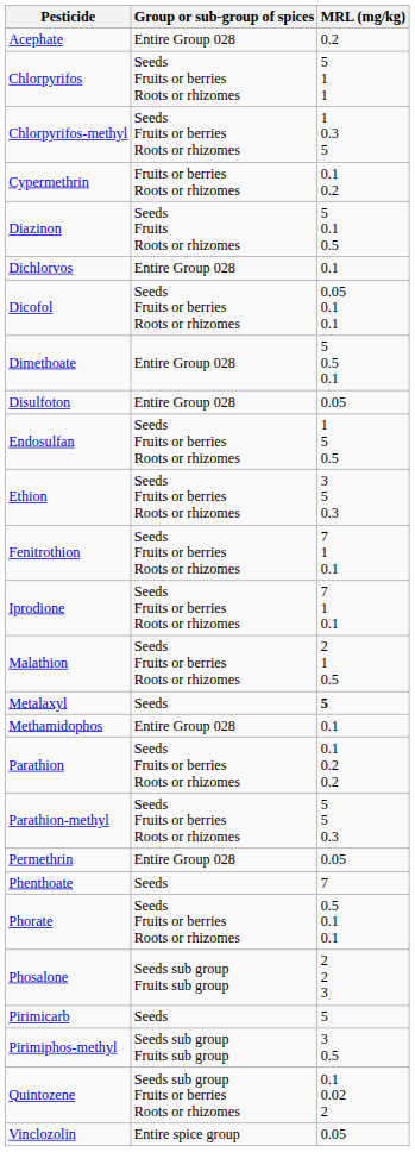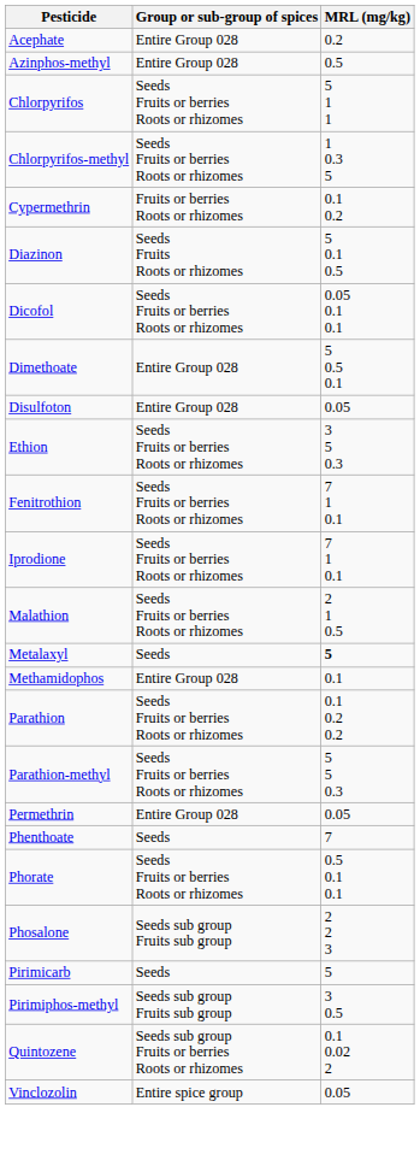+ row: Azinphos-methyl | Entire Group 028 | 0.5
- row: Dichlorvos | Entire Group 028 | 0.1
- row: Endosulfan | Seeds Fruits or berries Roots or rhizomes | 1 5 0.5
